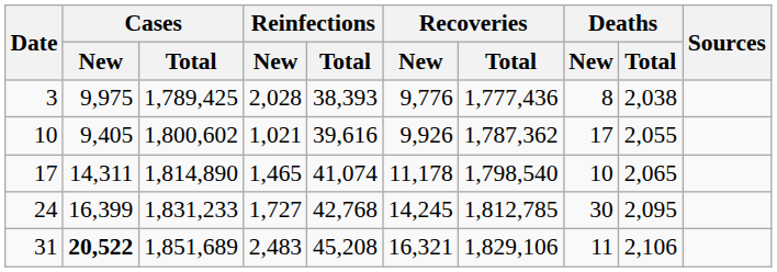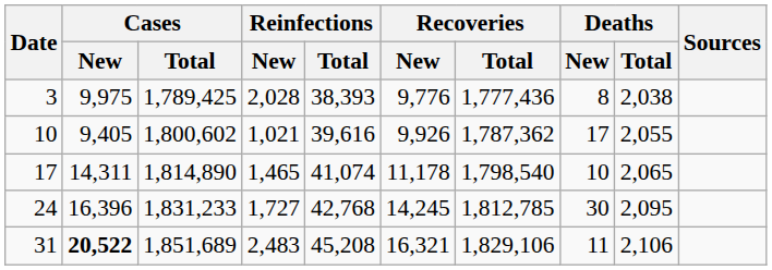24 | Cases / New: 16,399 -> 16,396
